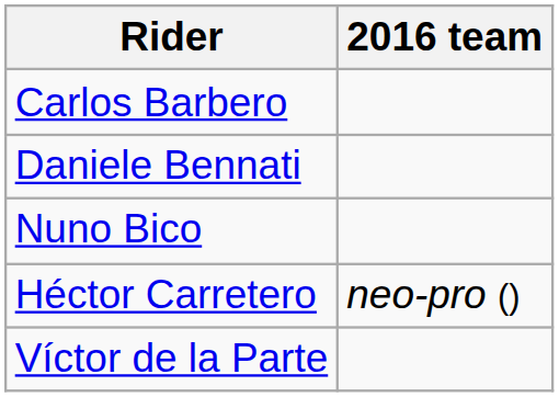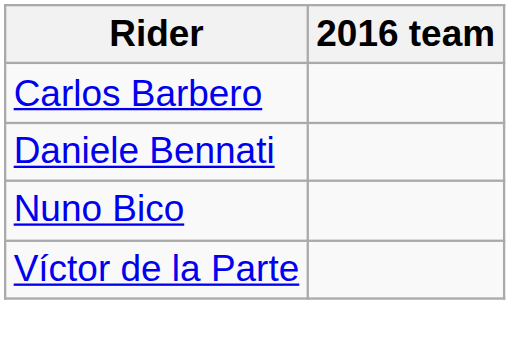- row: Héctor Carretero | neo-pro ()
